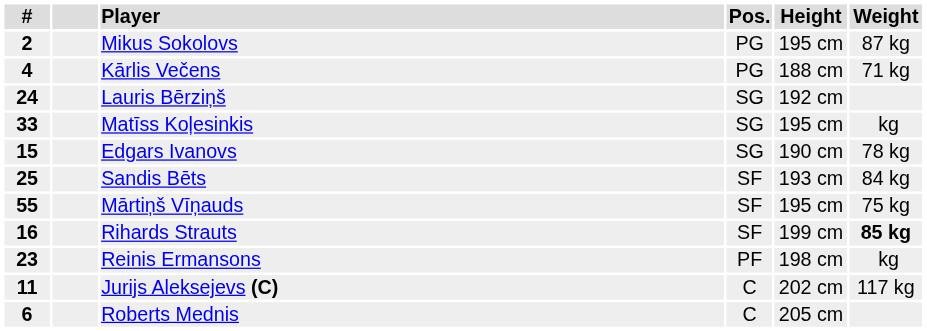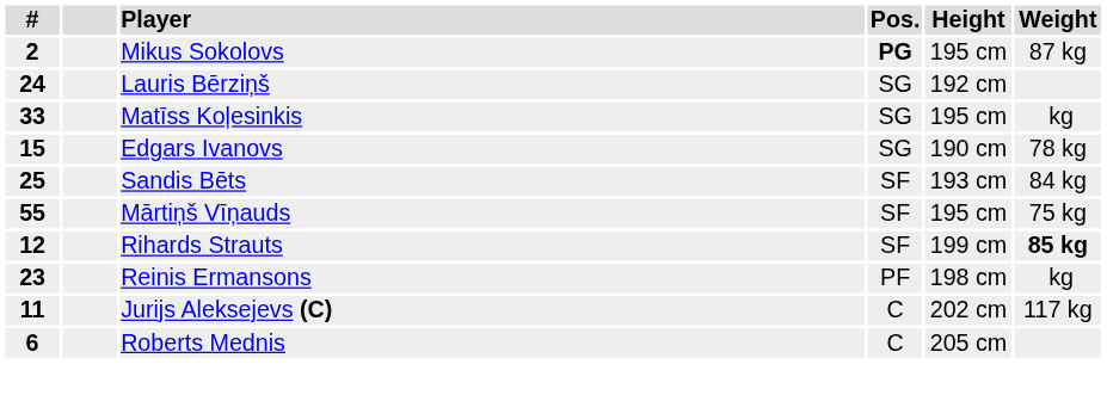Mikus Sokolovs | Pos.: normal -> bold
- row: 4 | Kārlis Večens | PG | 188 cm | 71 kg
Rihards Strauts | #: 16 -> 12
